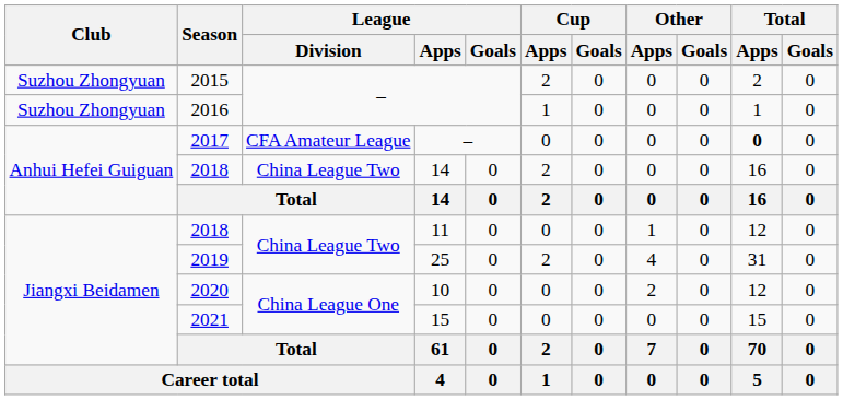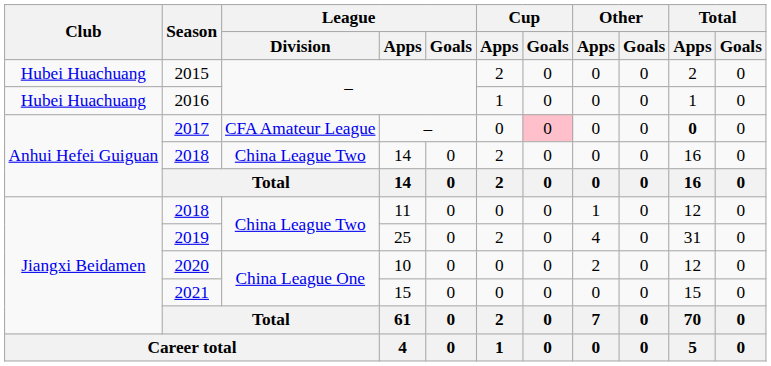2015 | Club: Suzhou Zhongyuan -> Hubei Huachuang
2016 | Club: Suzhou Zhongyuan -> Hubei Huachuang
2017 | Cup / Goals: no background -> pink background
